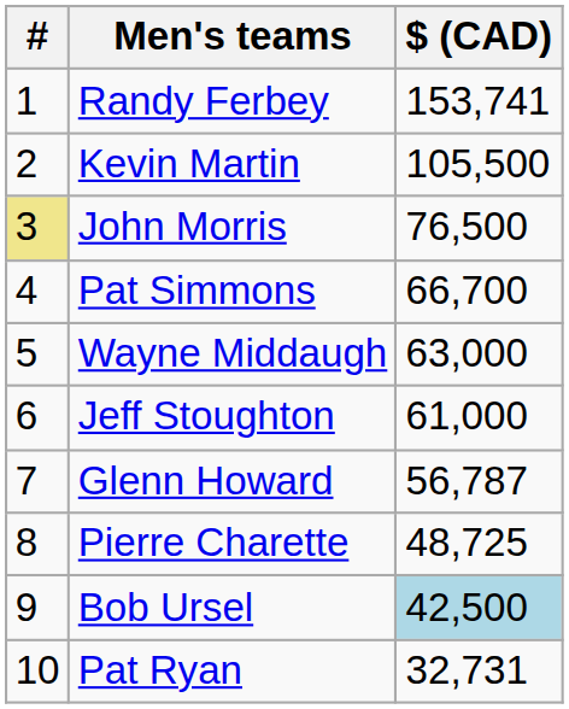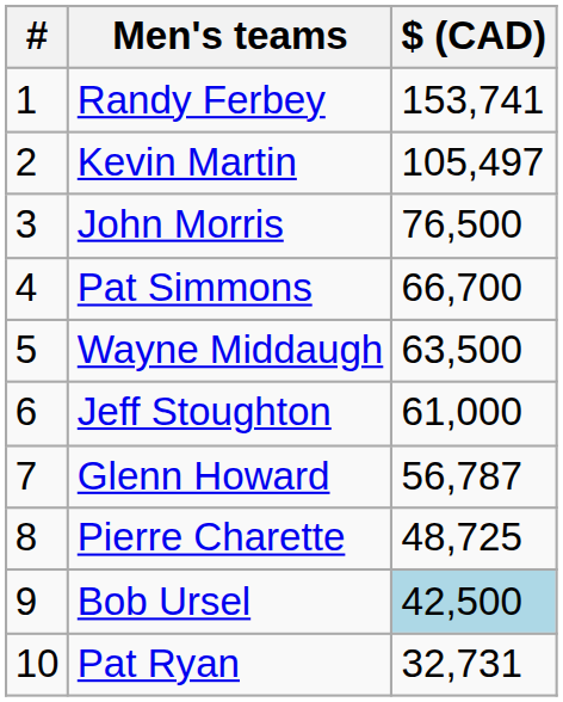Kevin Martin | $ (CAD): 105,500 -> 105,497
John Morris | #: khaki background -> no background
Wayne Middaugh | $ (CAD): 63,000 -> 63,500
